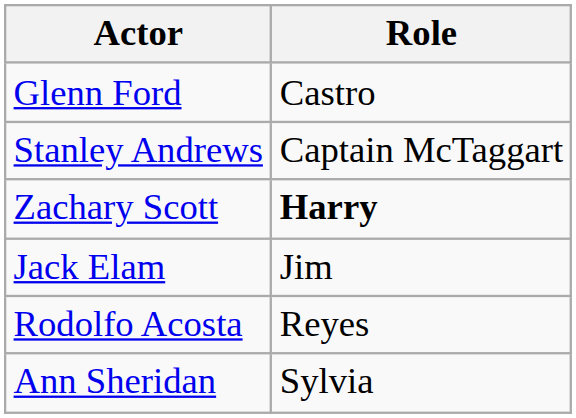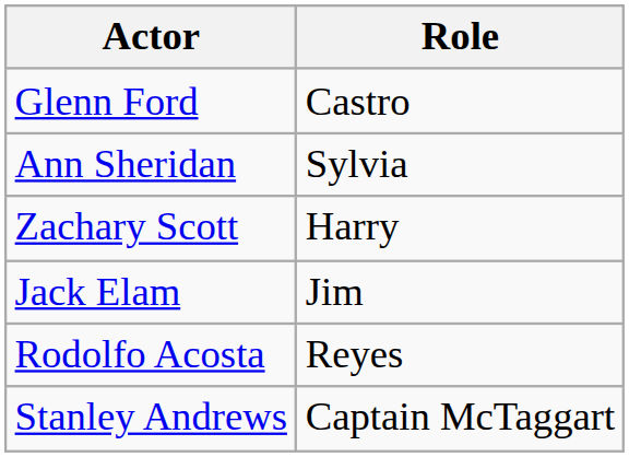rows swapped: Ann Sheridan <-> Stanley Andrews
Zachary Scott | Role: bold -> normal
